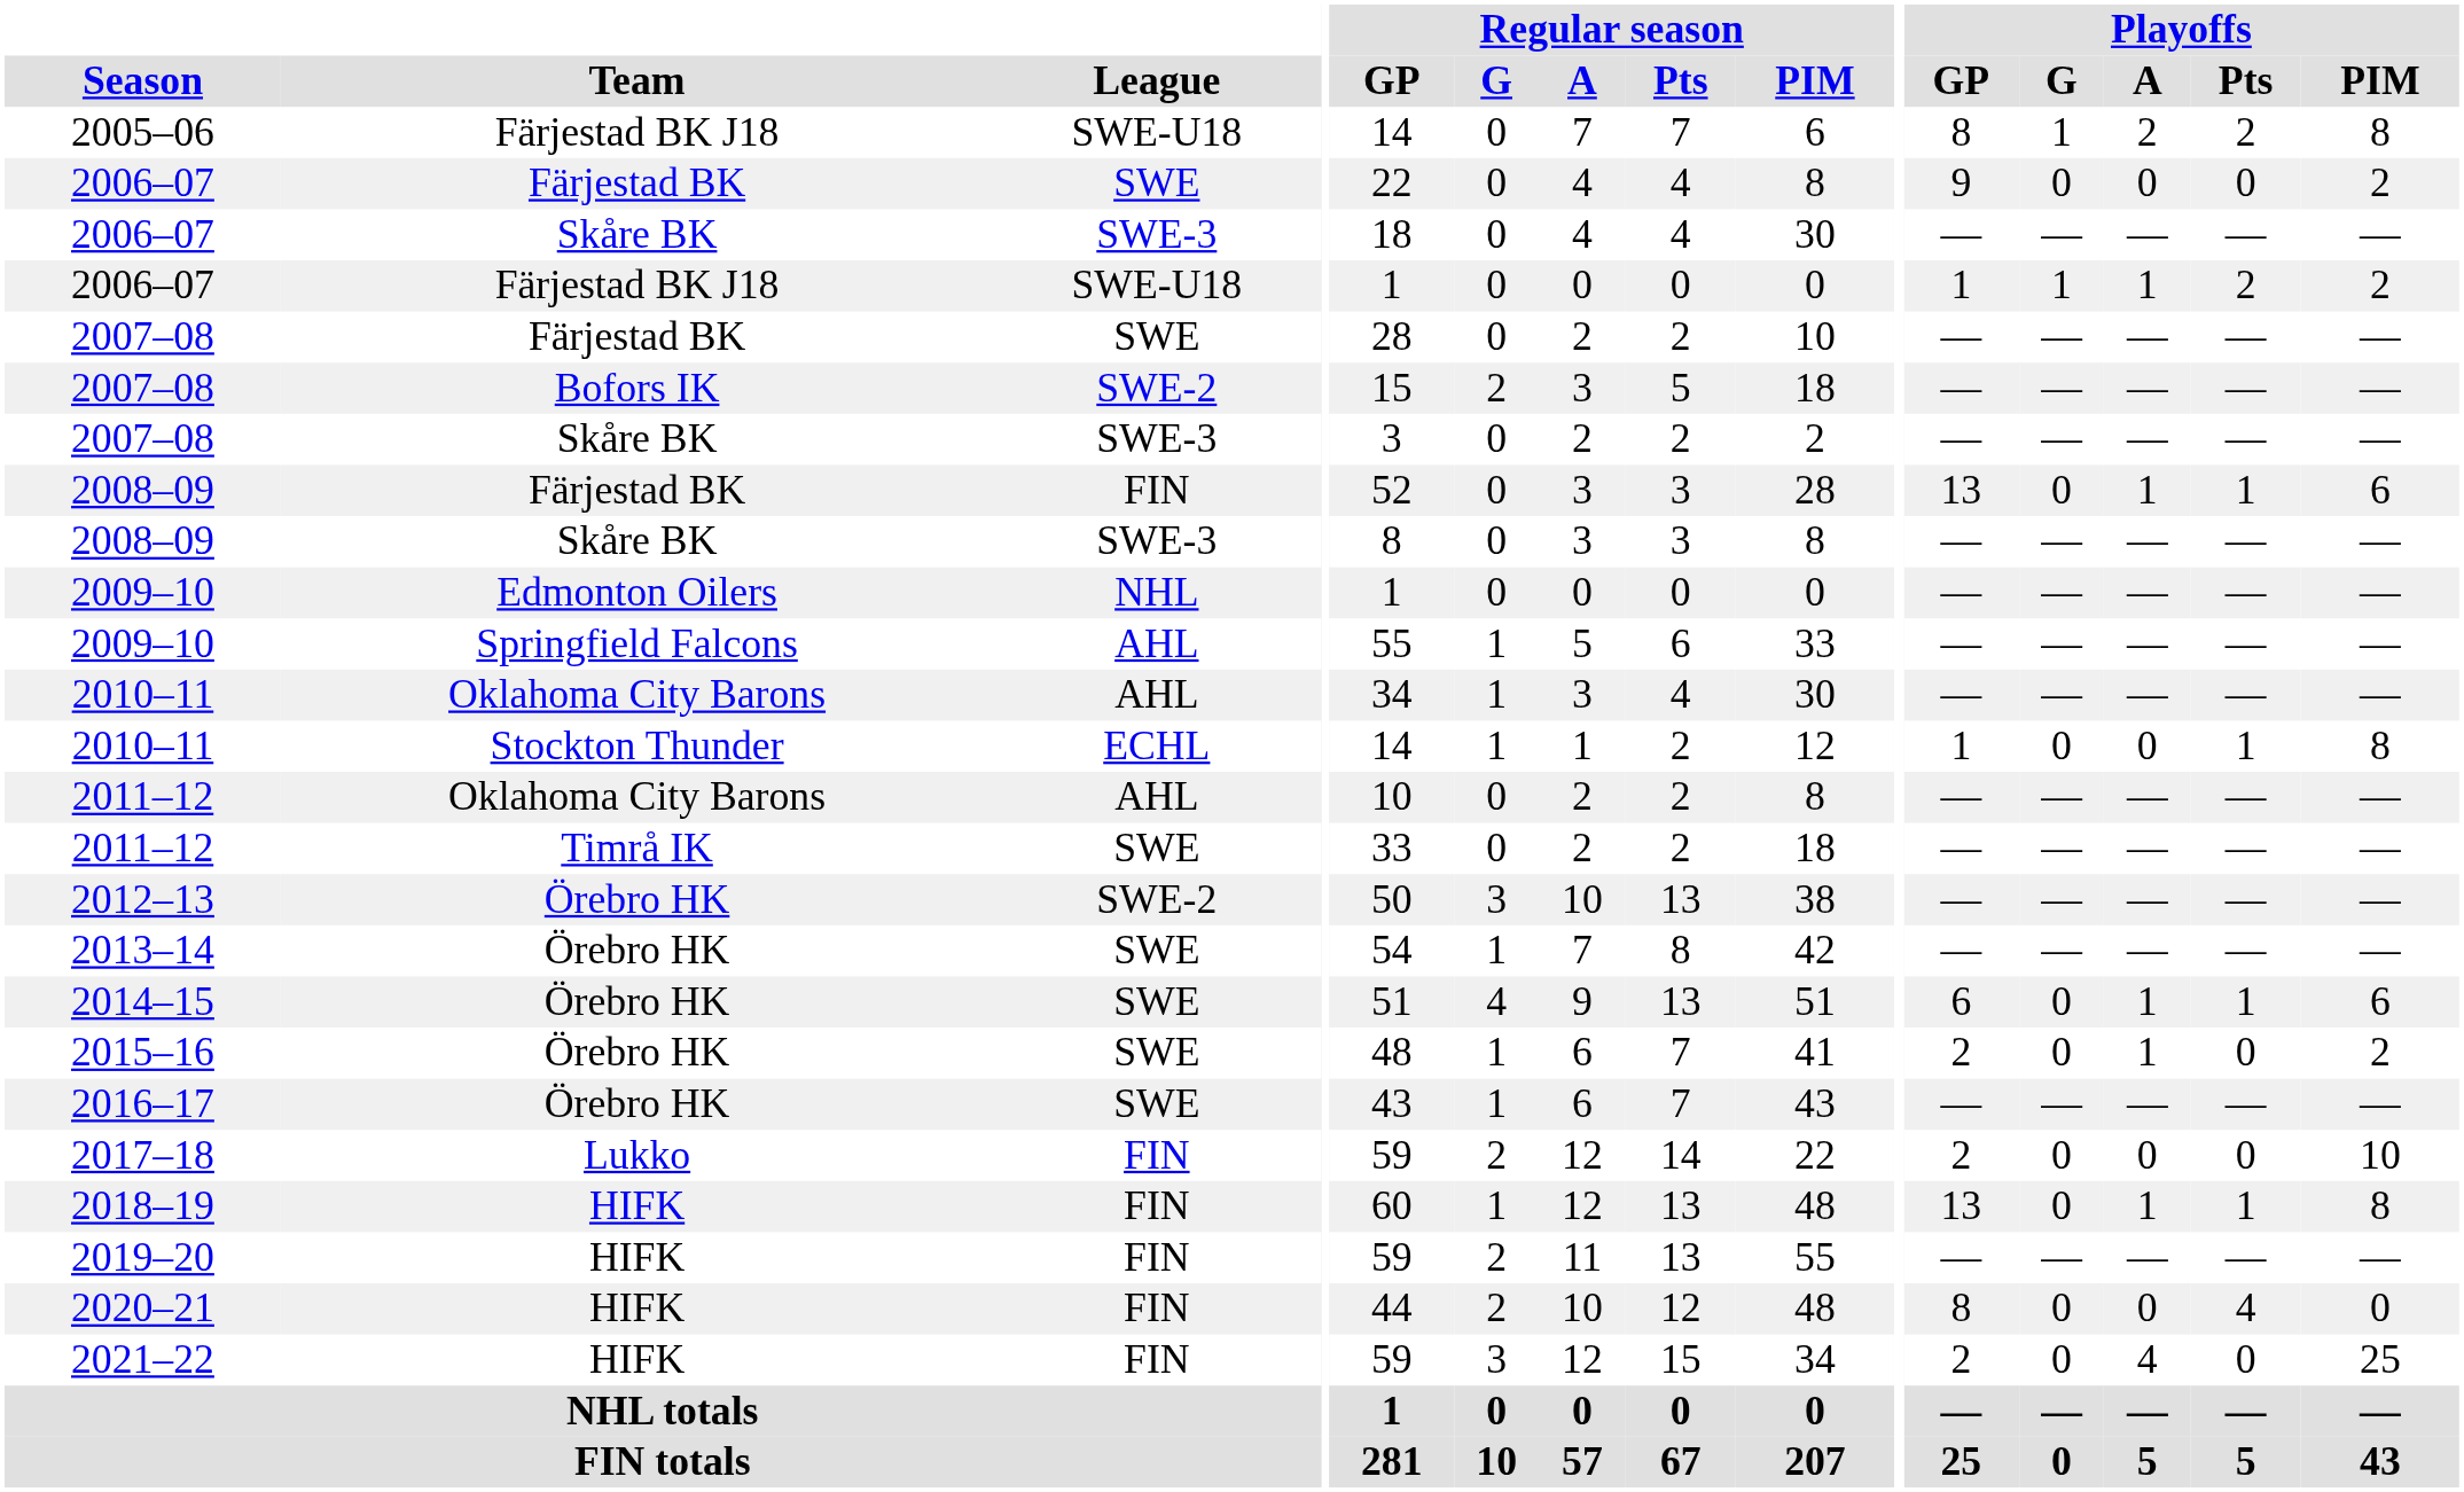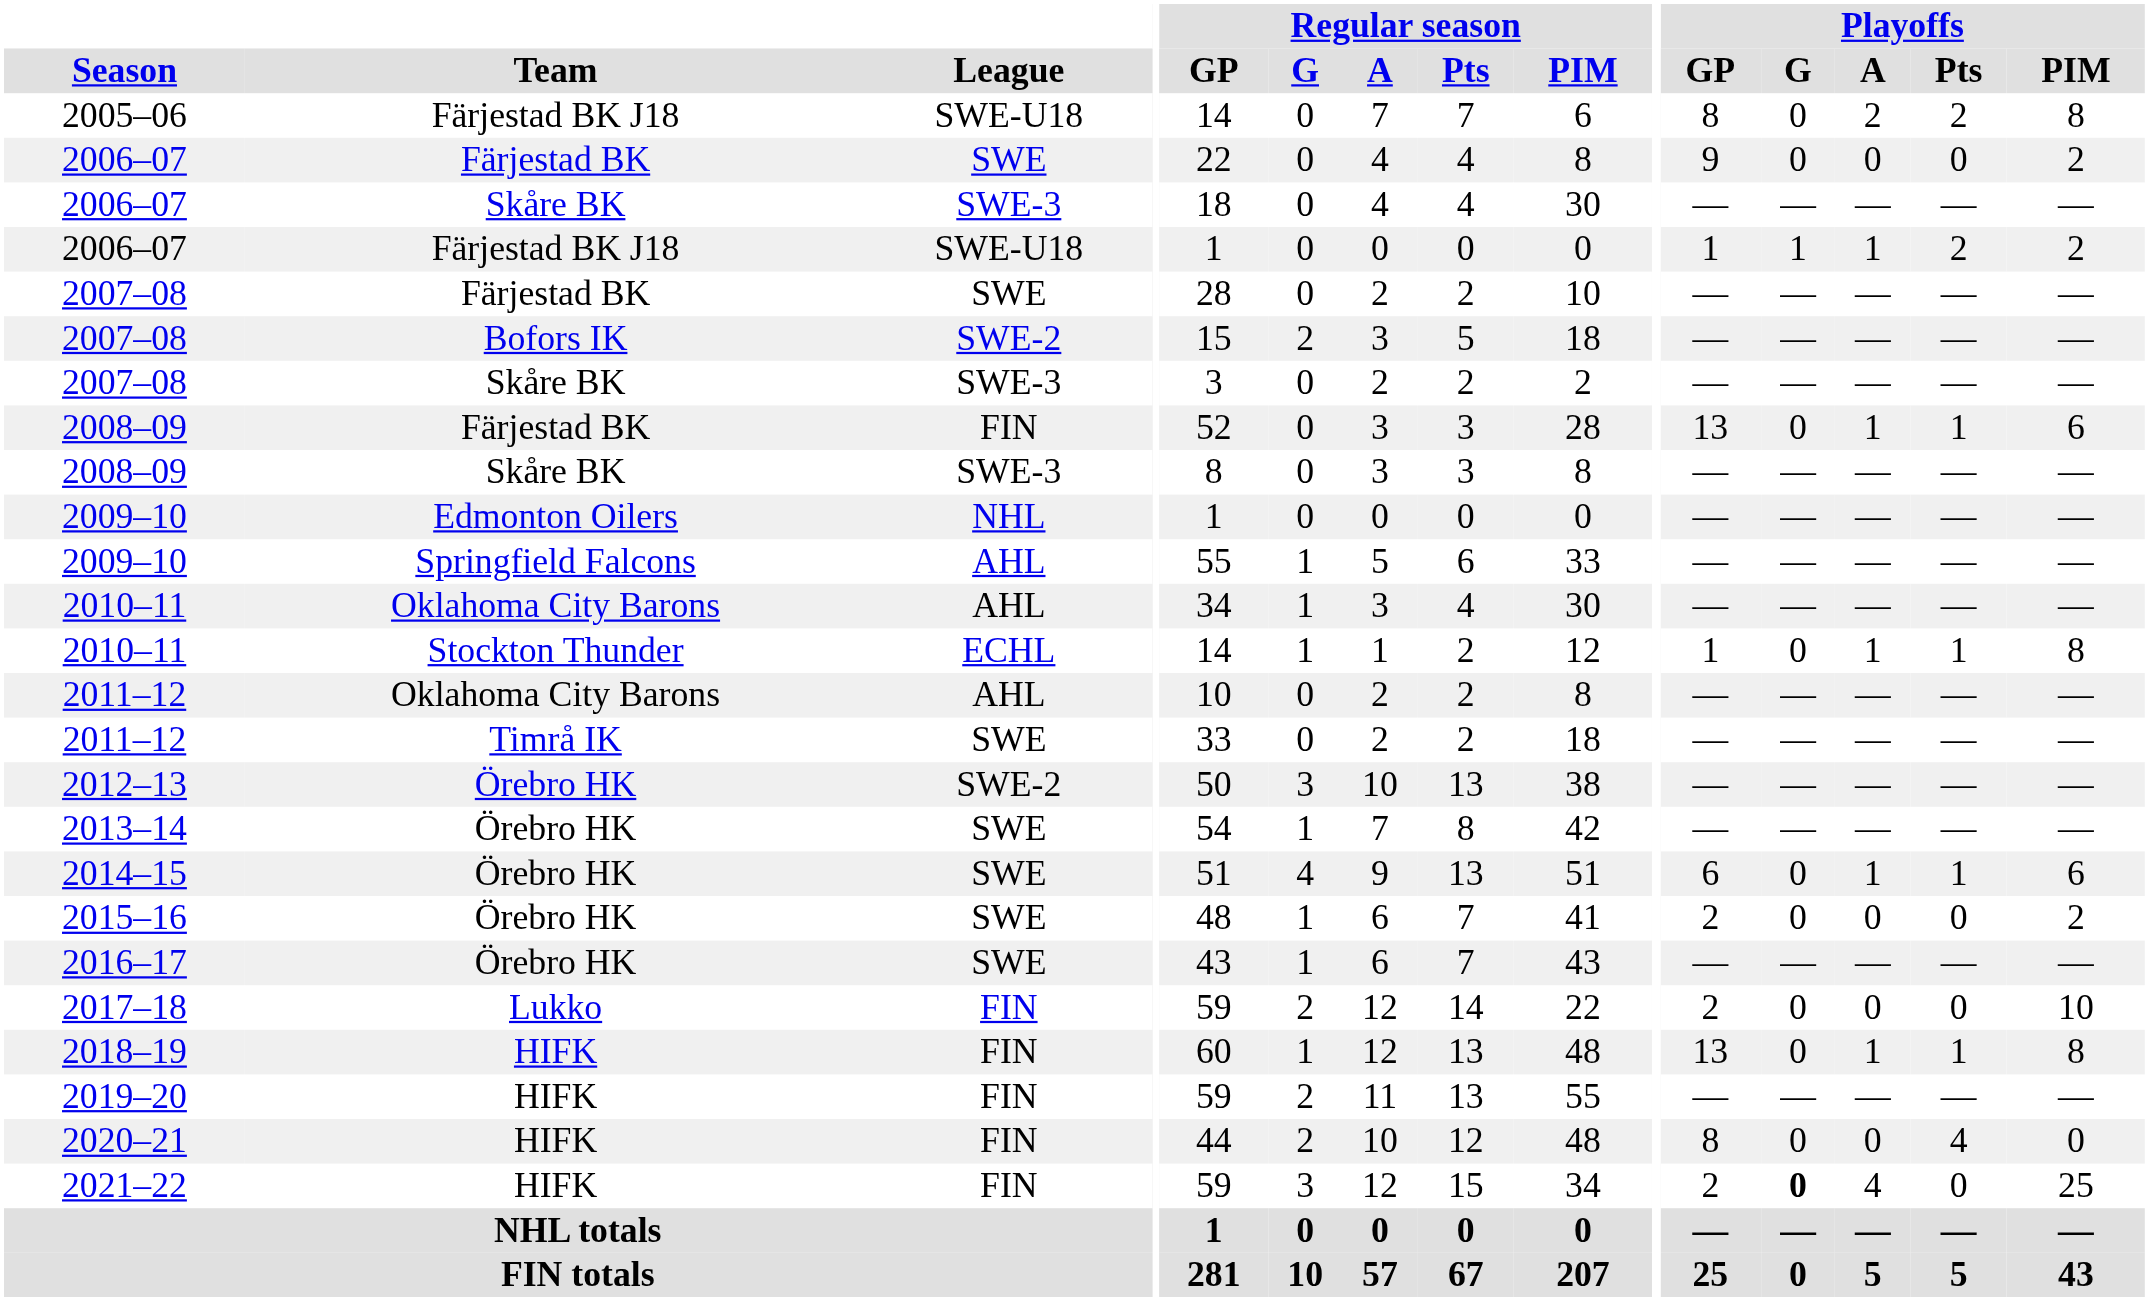2005–06 | Playoffs / G: 1 -> 0
2010–11 / Stockton Thunder | Playoffs / A: 0 -> 1
2015–16 | Playoffs / A: 1 -> 0
2021–22 | Playoffs / G: normal -> bold
